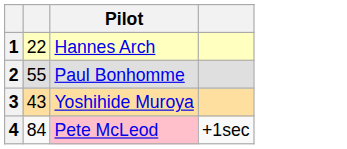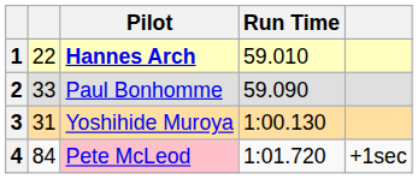+ column: Run Time | 59.010 | 59.090 | 1:00.130 | 1:01.720
1 | Pilot: normal -> bold
2 | column 2: 55 -> 33
3 | column 2: 43 -> 31
